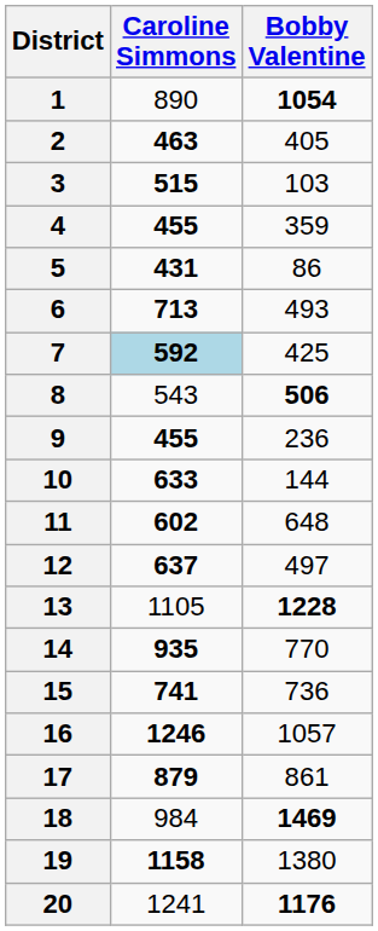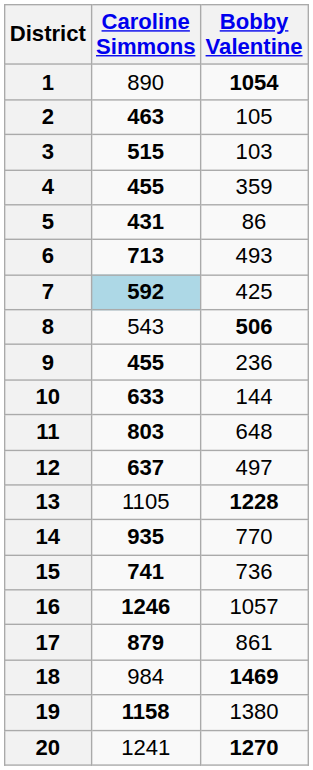2 | Bobby Valentine: 405 -> 105
11 | Caroline Simmons: 602 -> 803
20 | Bobby Valentine: 1176 -> 1270
